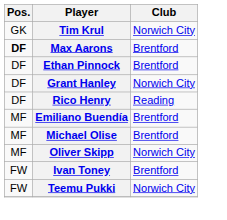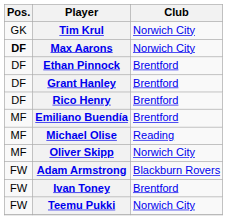Max Aarons | Club: Brentford -> Norwich City
Grant Hanley | Club: Norwich City -> Brentford
Rico Henry | Club: Reading -> Brentford
Michael Olise | Club: Brentford -> Reading
+ row: FW | Adam Armstrong | Blackburn Rovers
